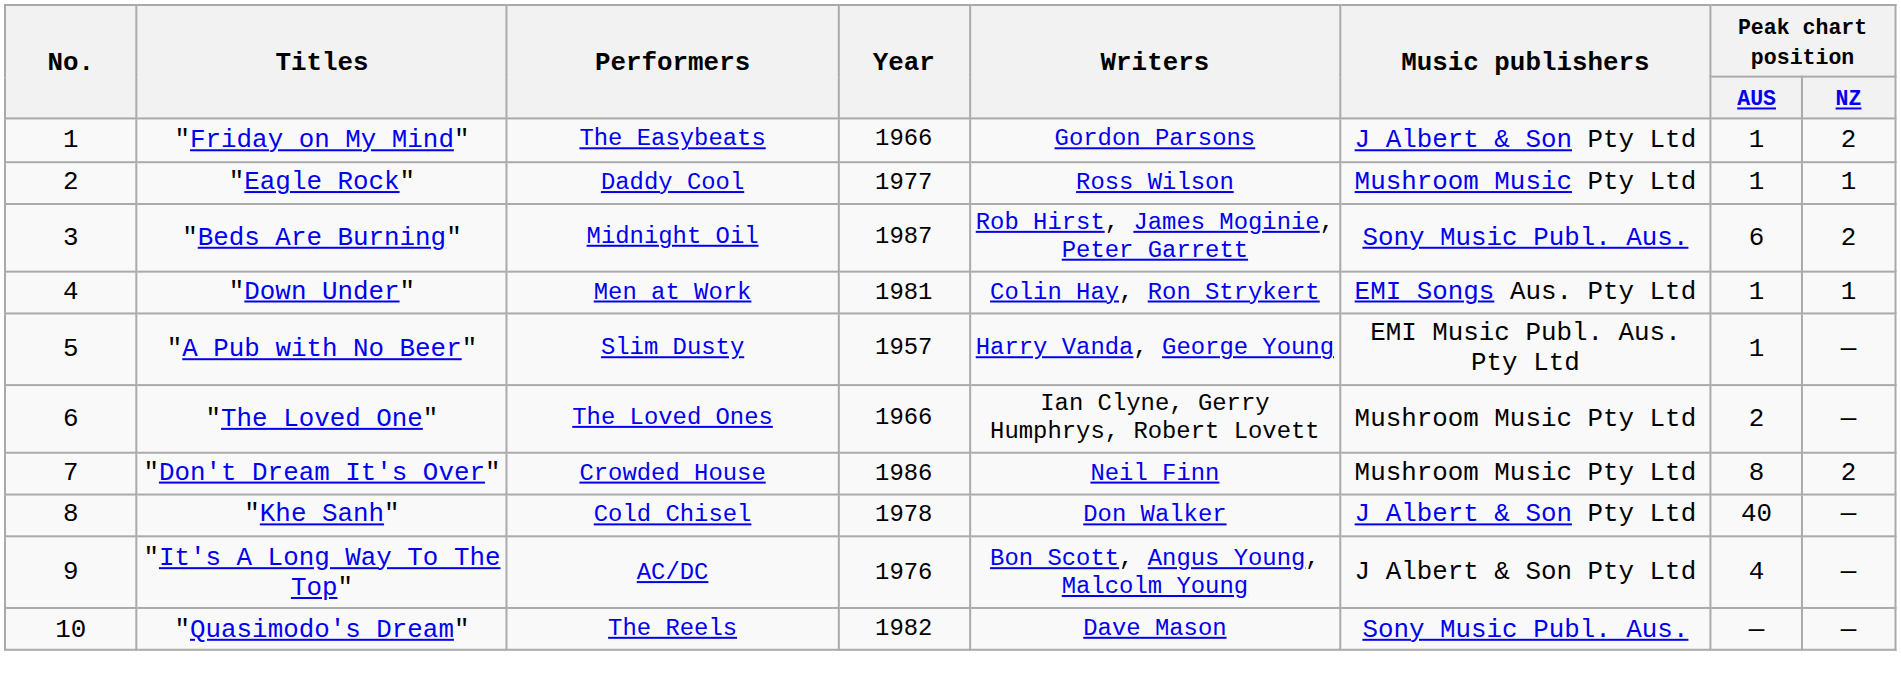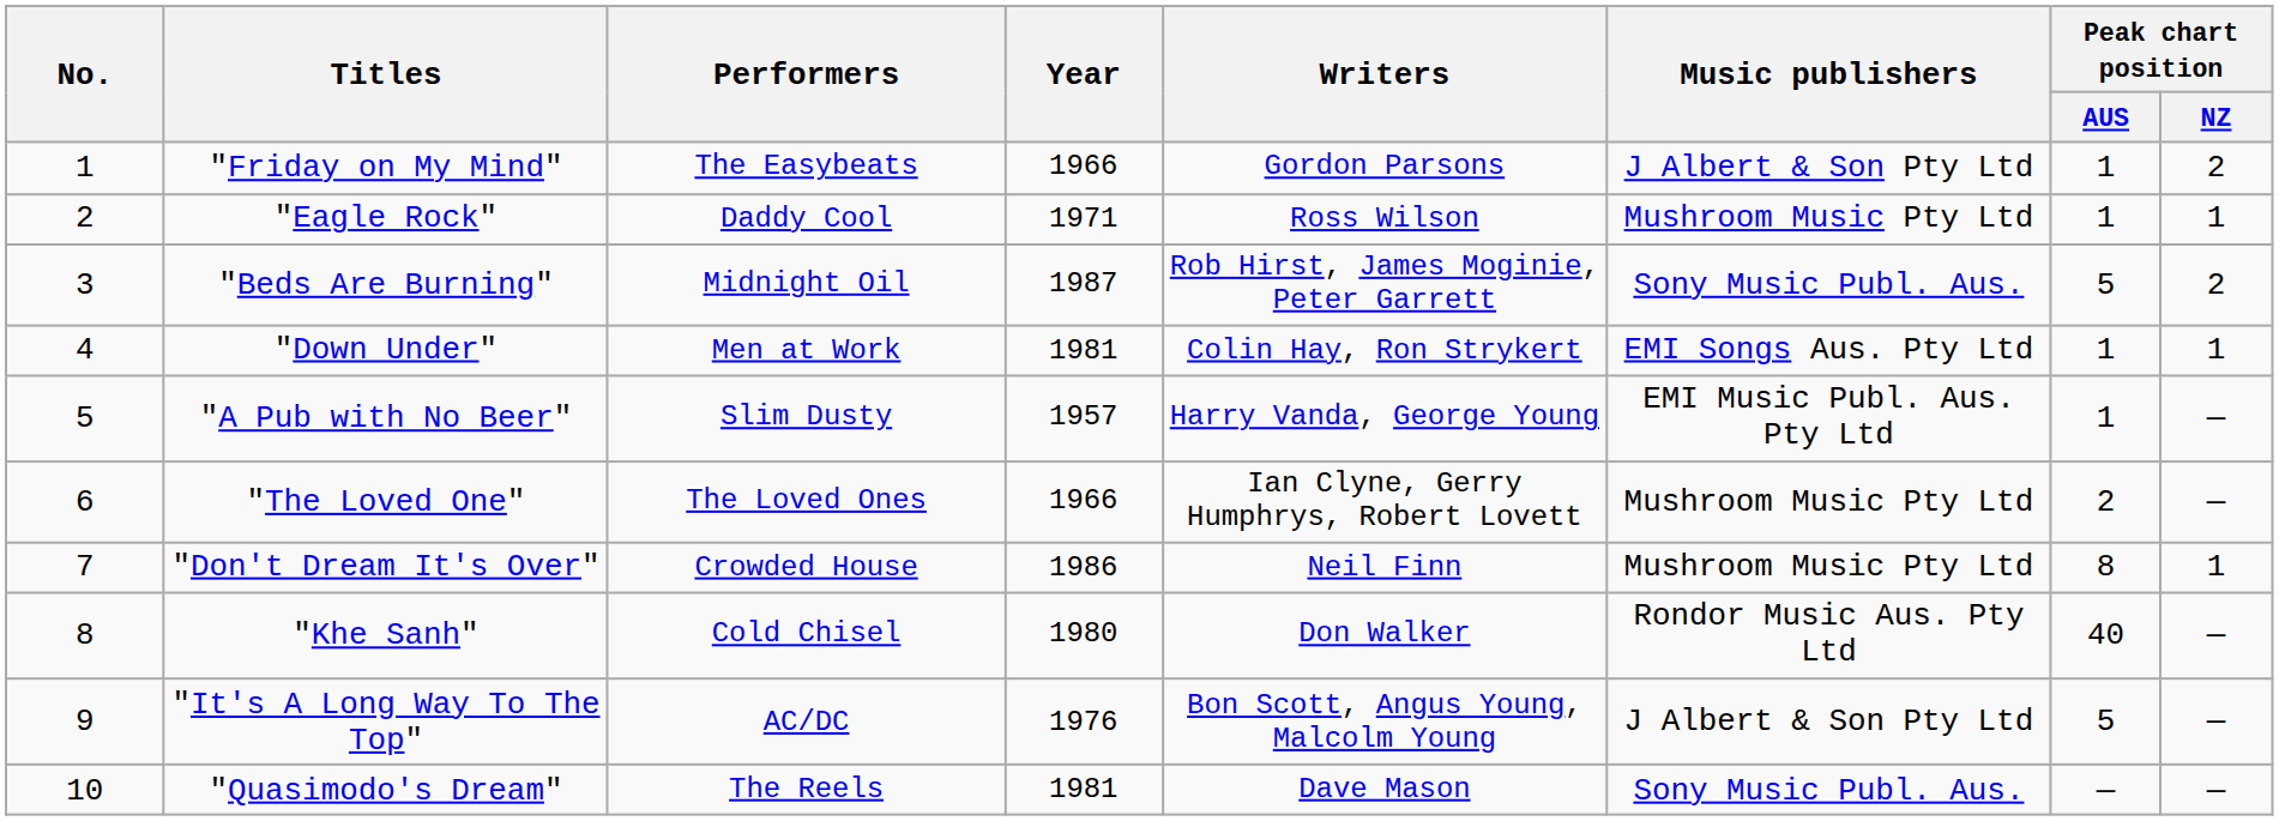"Eagle Rock" | Year: 1977 -> 1971
"Beds Are Burning" | Peak chart position / AUS: 6 -> 5
"Don't Dream It's Over" | Peak chart position / NZ: 2 -> 1
"Khe Sanh" | Year: 1978 -> 1980
"Khe Sanh" | Music publishers: J Albert & Son Pty Ltd -> Rondor Music Aus. Pty Ltd
"It's A Long Way To The Top" | Peak chart position / AUS: 4 -> 5
"Quasimodo's Dream" | Year: 1982 -> 1981
